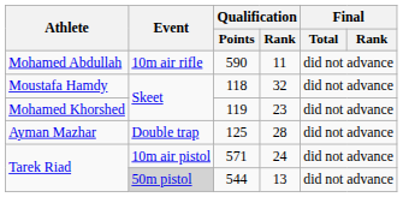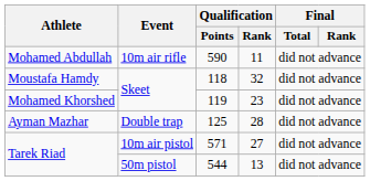571 | Qualification / Rank: 24 -> 27
544 | Event: lightgrey background -> no background
